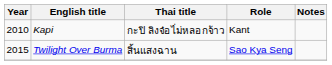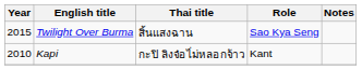rows swapped: Kapi <-> Twilight Over Burma
